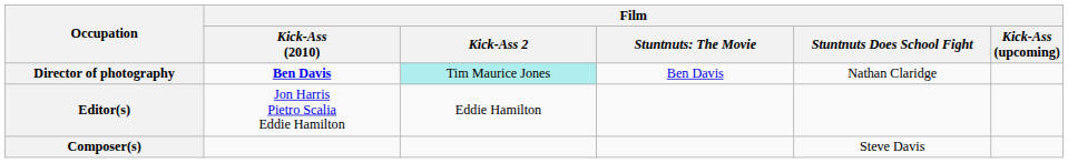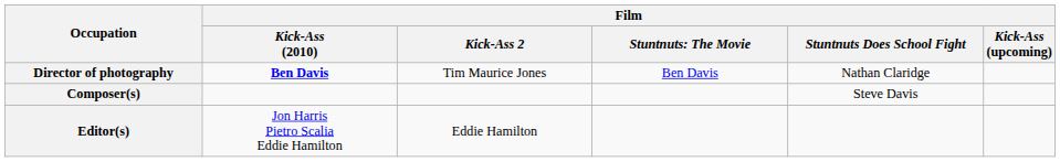Director of photography | Film / Kick-Ass 2: paleturquoise background -> no background
rows swapped: Editor(s) <-> Composer(s)
